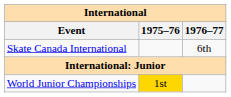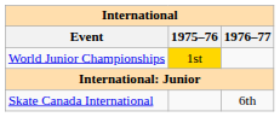rows swapped: Skate Canada International <-> World Junior Championships
